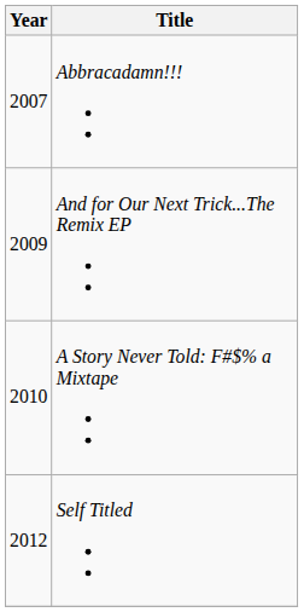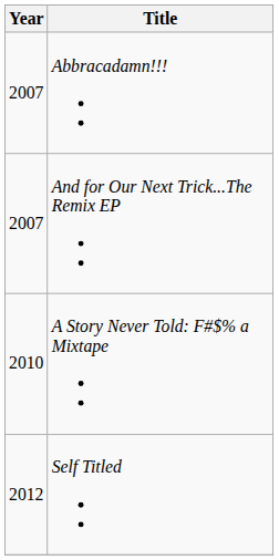And for Our Next Trick...The Remix EP | Year: 2009 -> 2007
